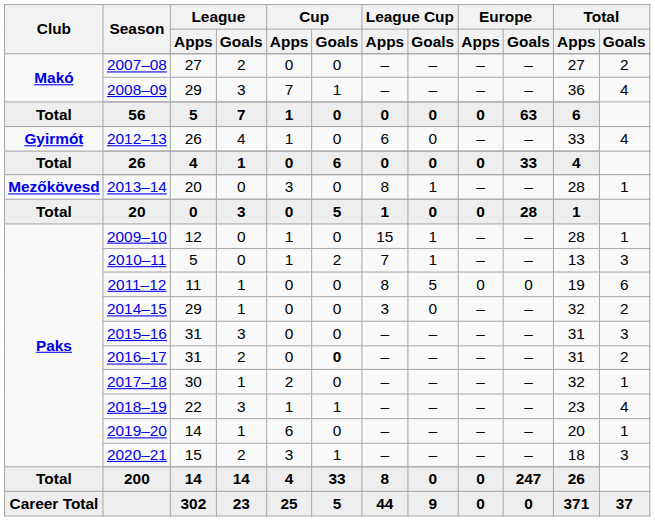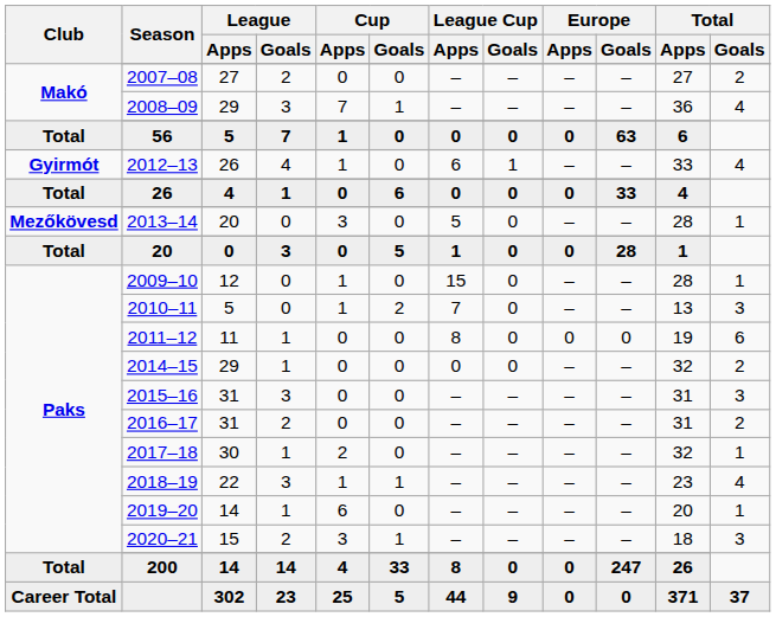2012–13 | League Cup / Goals: 0 -> 1
2013–14 | League Cup / Apps: 8 -> 5
2013–14 | League Cup / Goals: 1 -> 0
2009–10 | League Cup / Goals: 1 -> 0
2010–11 | League Cup / Goals: 1 -> 0
2011–12 | League Cup / Goals: 5 -> 0
2014–15 | League Cup / Apps: 3 -> 0
2016–17 | Cup / Goals: bold -> normal
